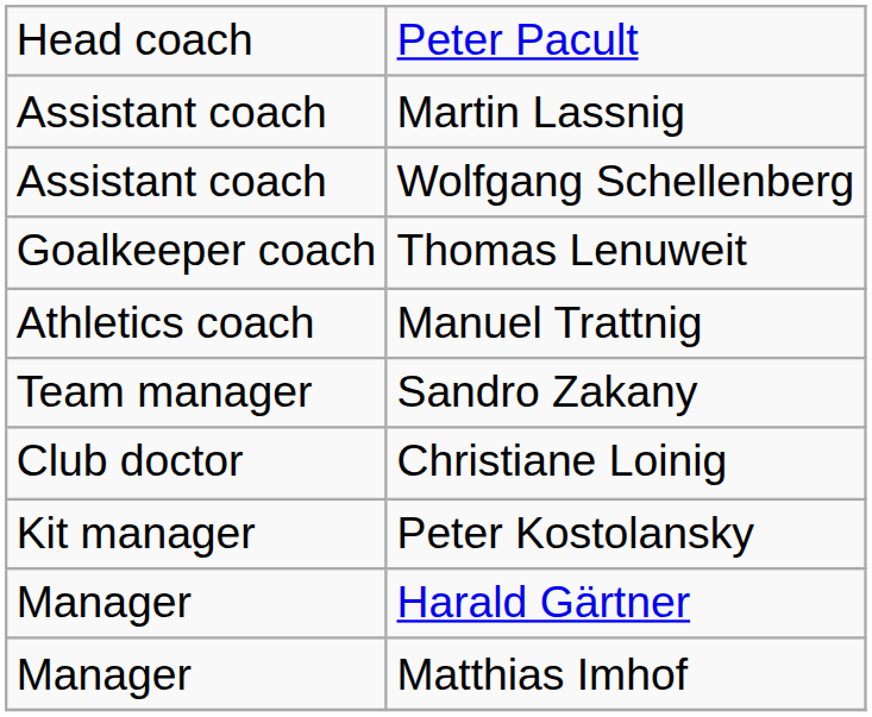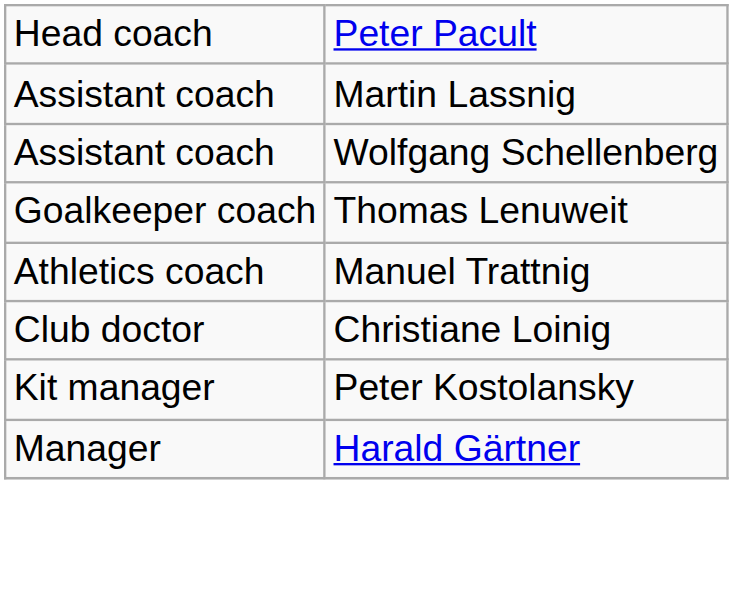- row: Team manager | Sandro Zakany
- row: Manager | Matthias Imhof
